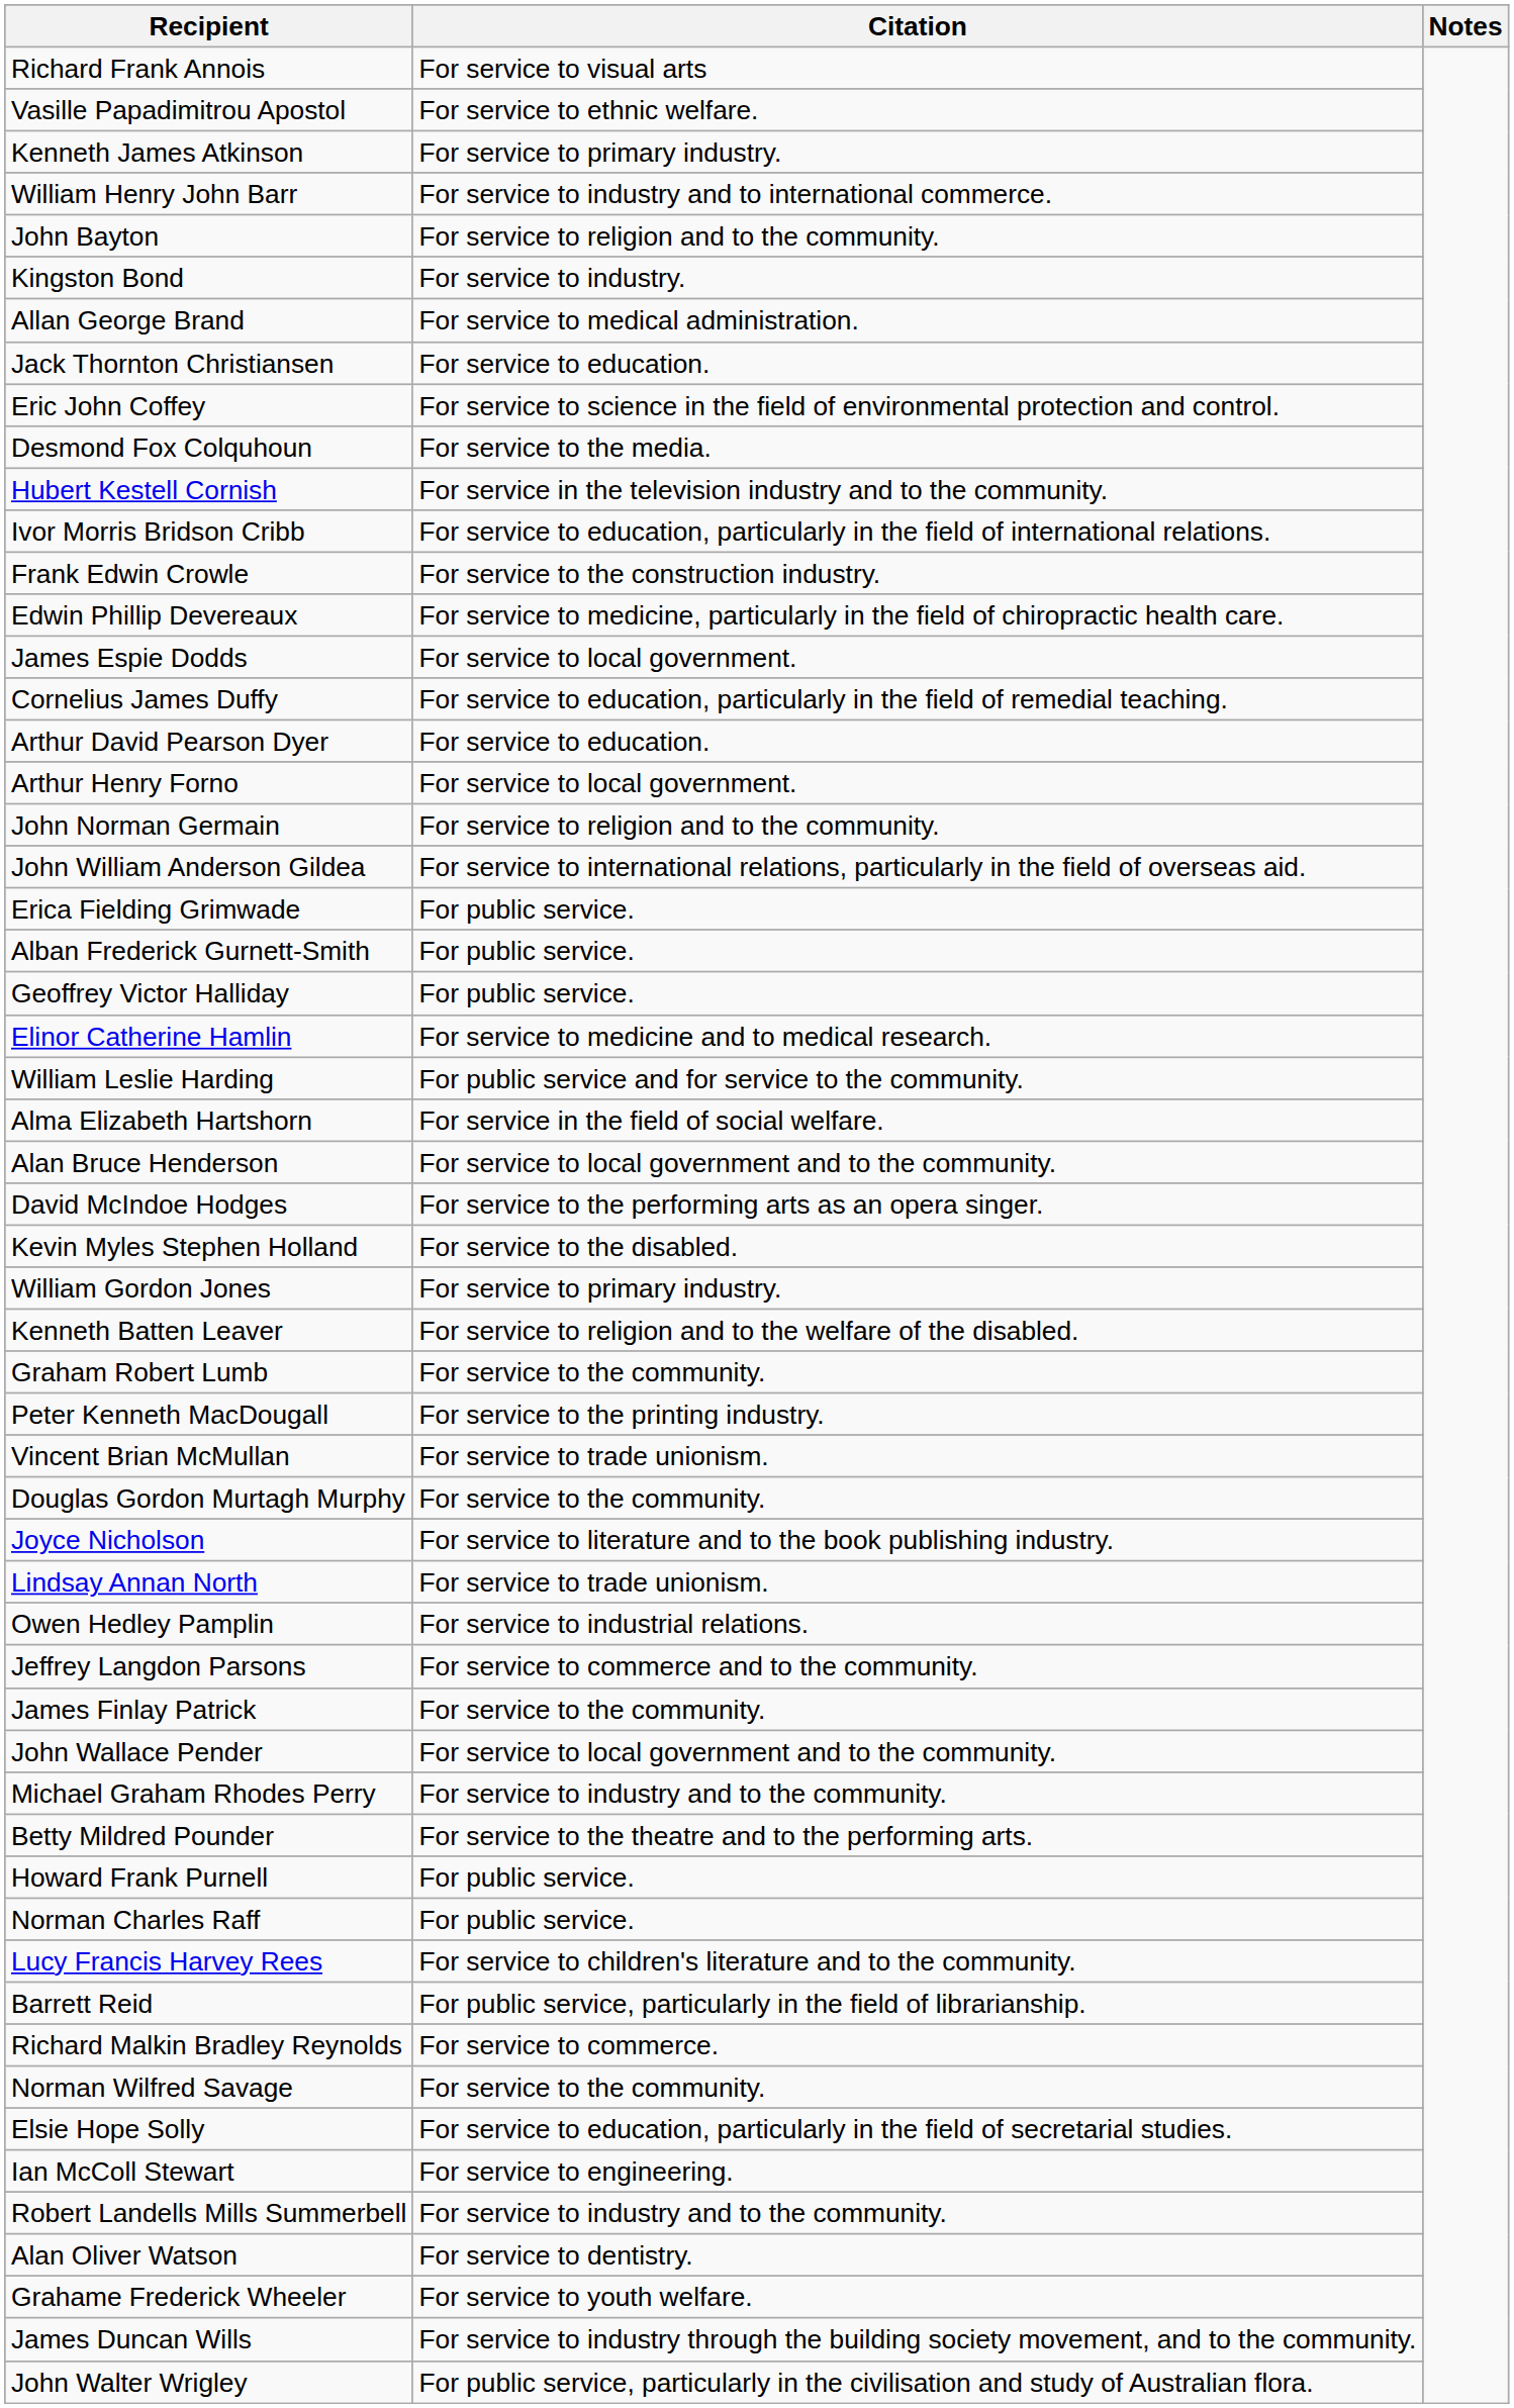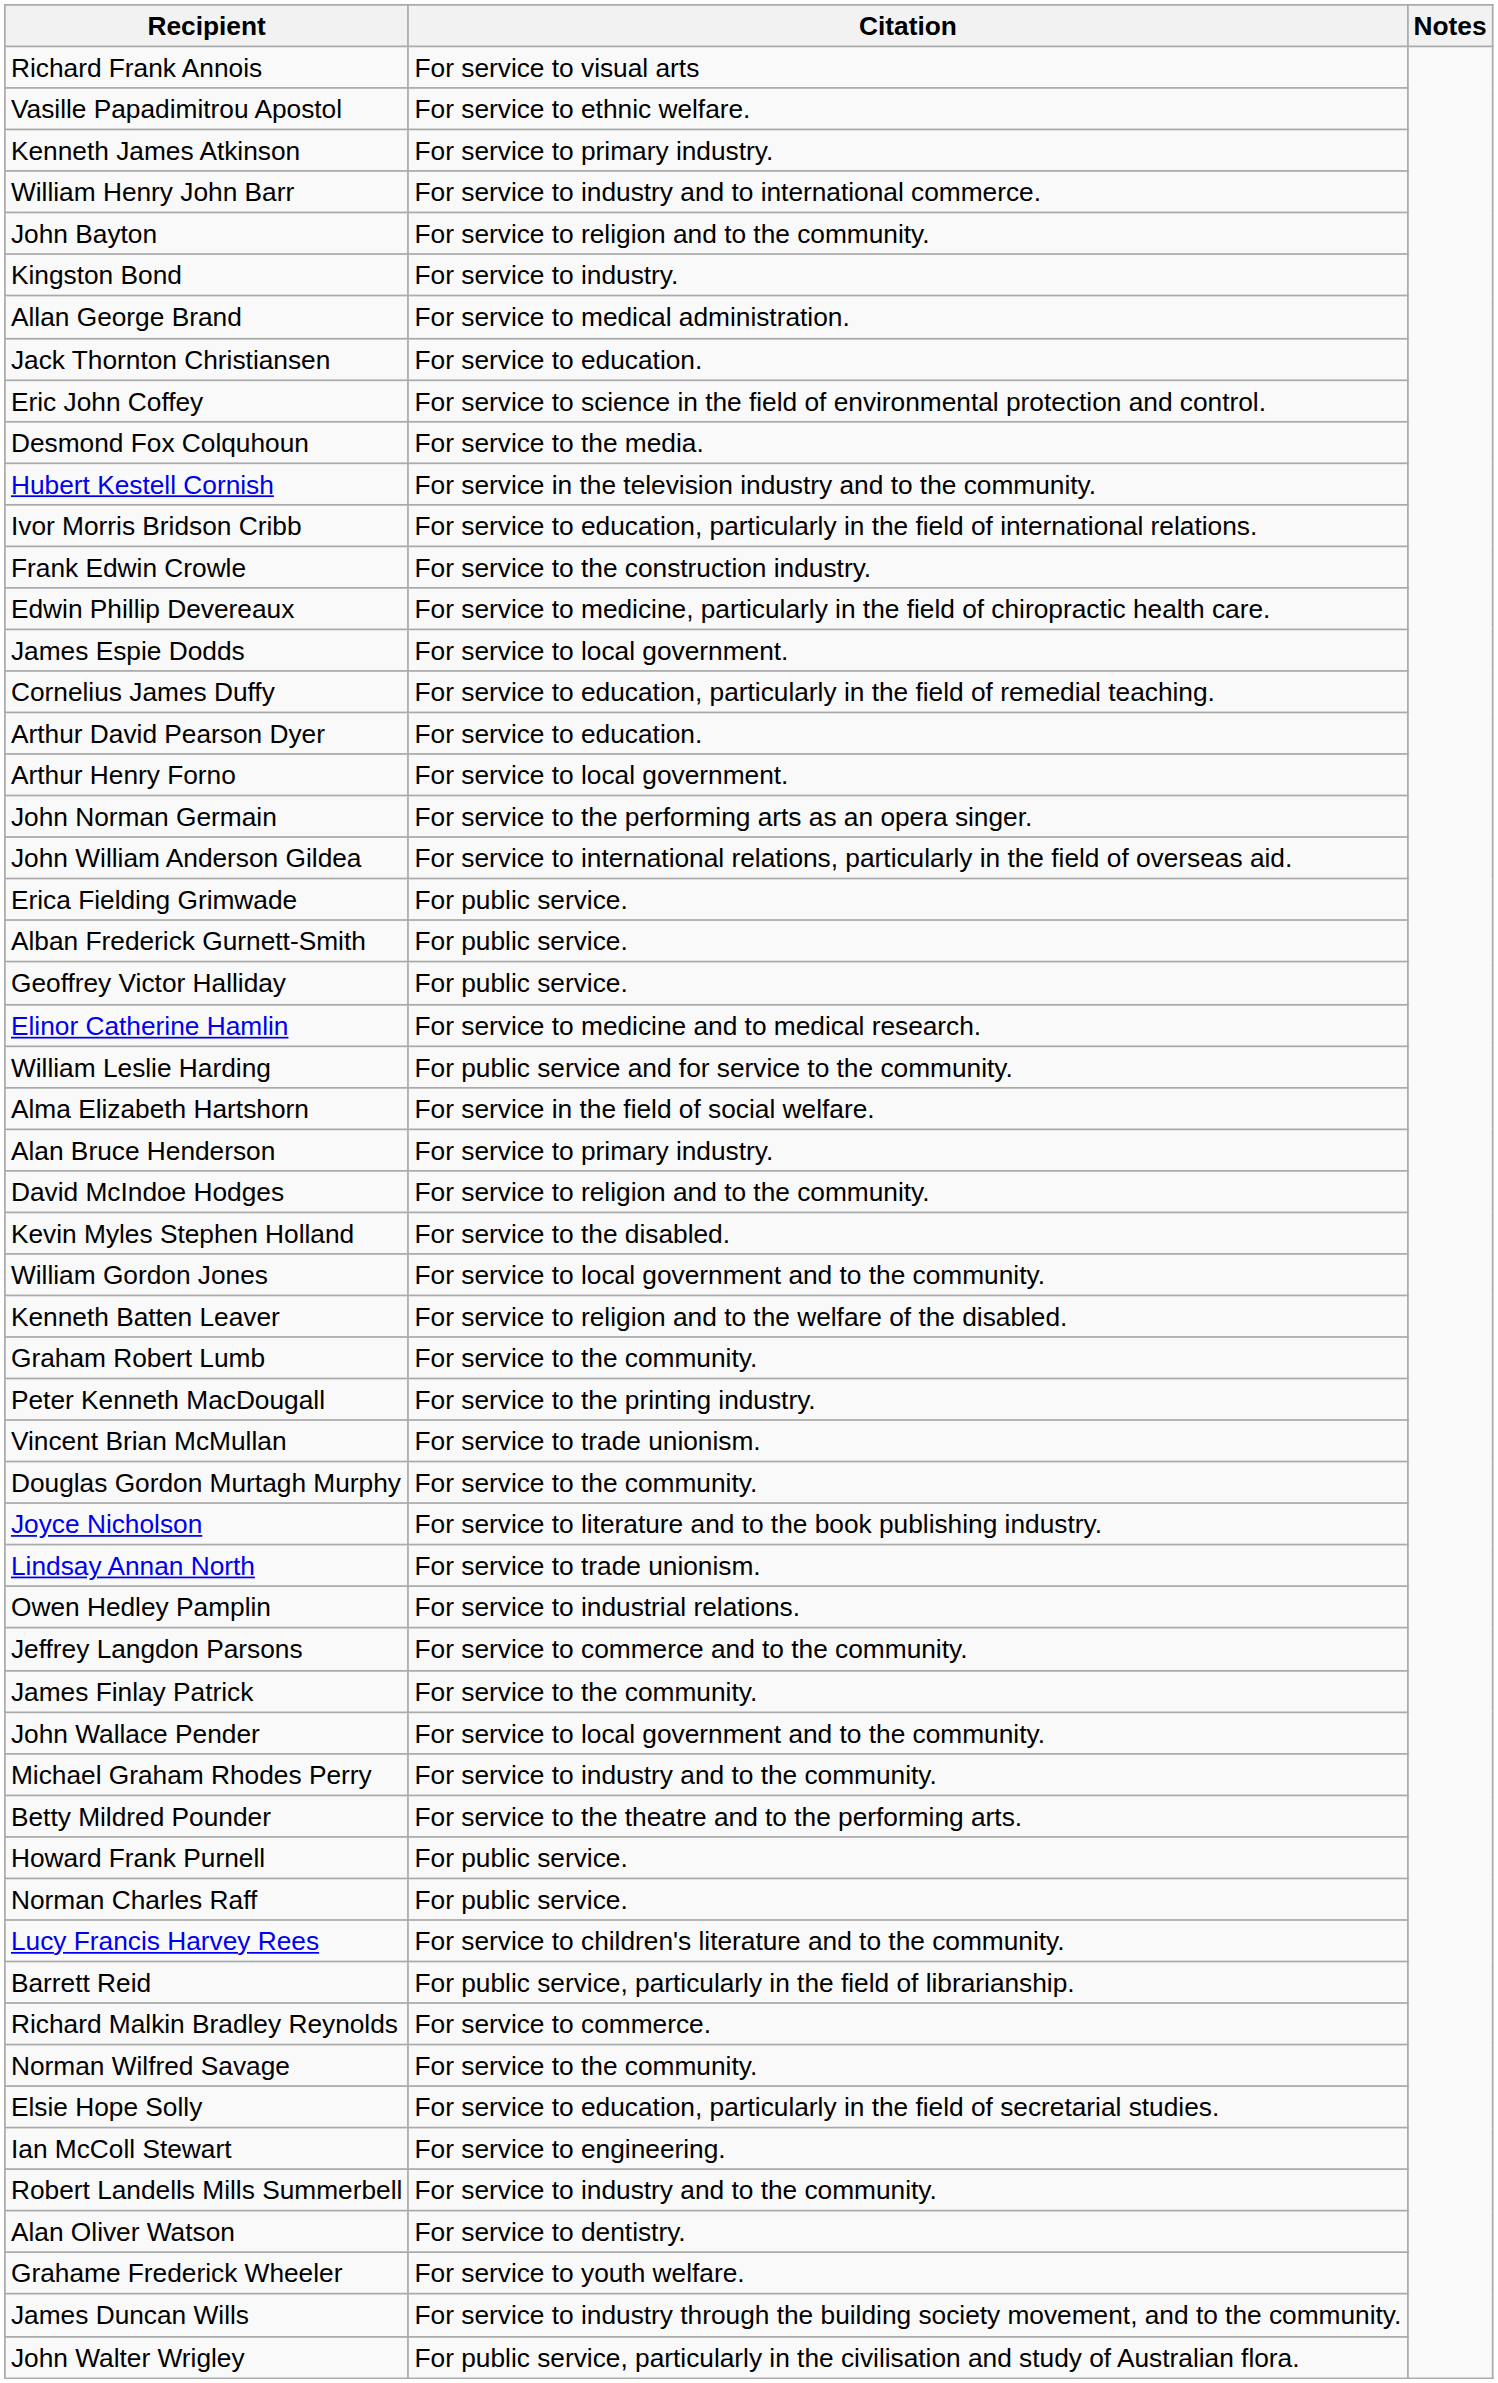John Norman Germain | Citation: For service to religion and to the community. -> For service to the performing arts as an opera singer.
Alan Bruce Henderson | Citation: For service to local government and to the community. -> For service to primary industry.
David McIndoe Hodges | Citation: For service to the performing arts as an opera singer. -> For service to religion and to the community.
William Gordon Jones | Citation: For service to primary industry. -> For service to local government and to the community.
